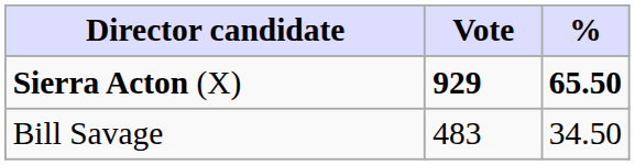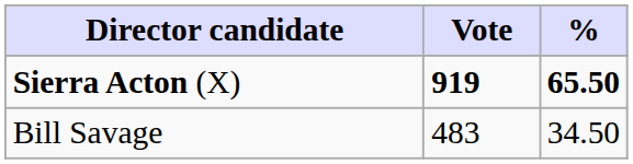Sierra Acton (X) | Vote: 929 -> 919
